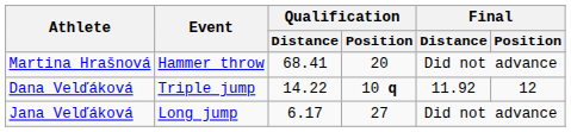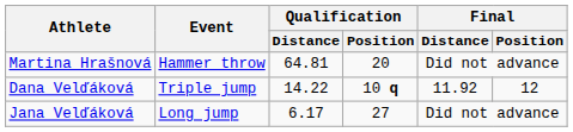Martina Hrašnová | Qualification / Distance: 68.41 -> 64.81
